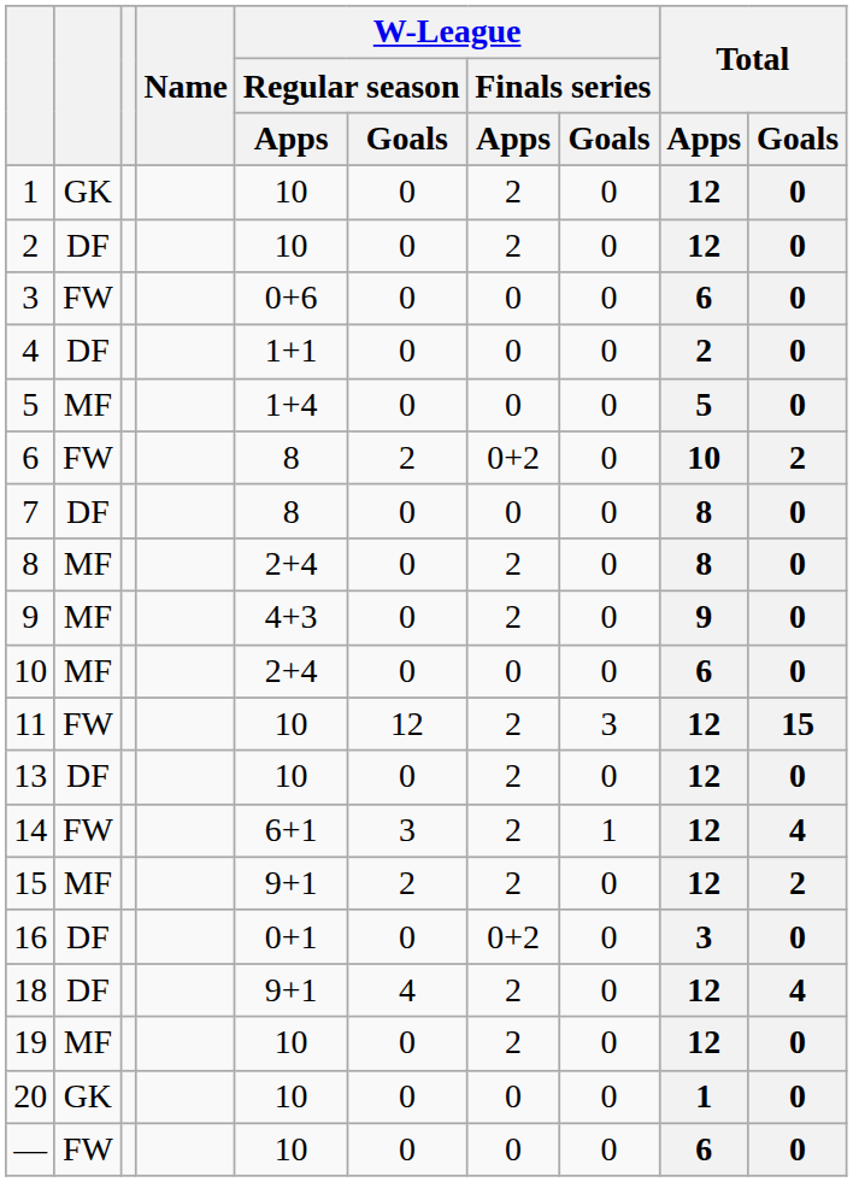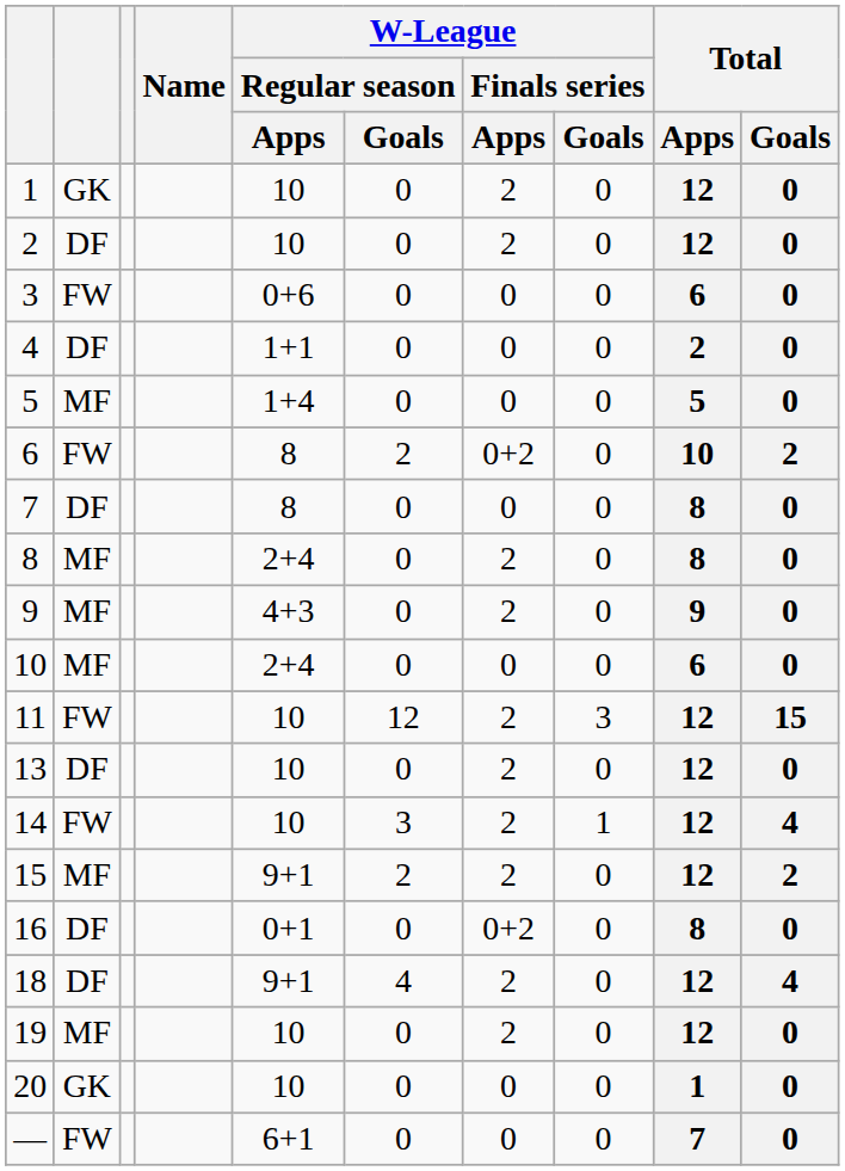14 | W-League / Regular season / Apps: 6+1 -> 10
16 | Total / Apps: 3 -> 8
— | W-League / Regular season / Apps: 10 -> 6+1
— | Total / Apps: 6 -> 7
